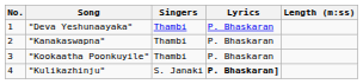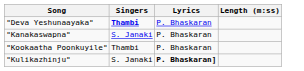- column: No. | 1 | 2 | 3 | 4
"Deva Yeshunaayaka" | Singers: normal -> bold
"Kanakaswapna" | Singers: Thambi -> S. Janaki
